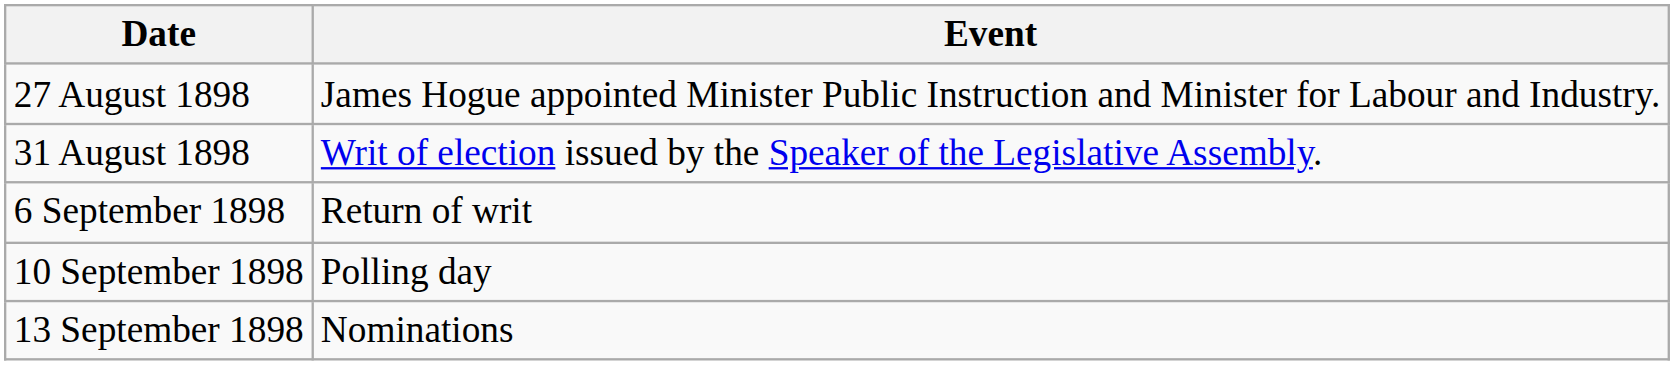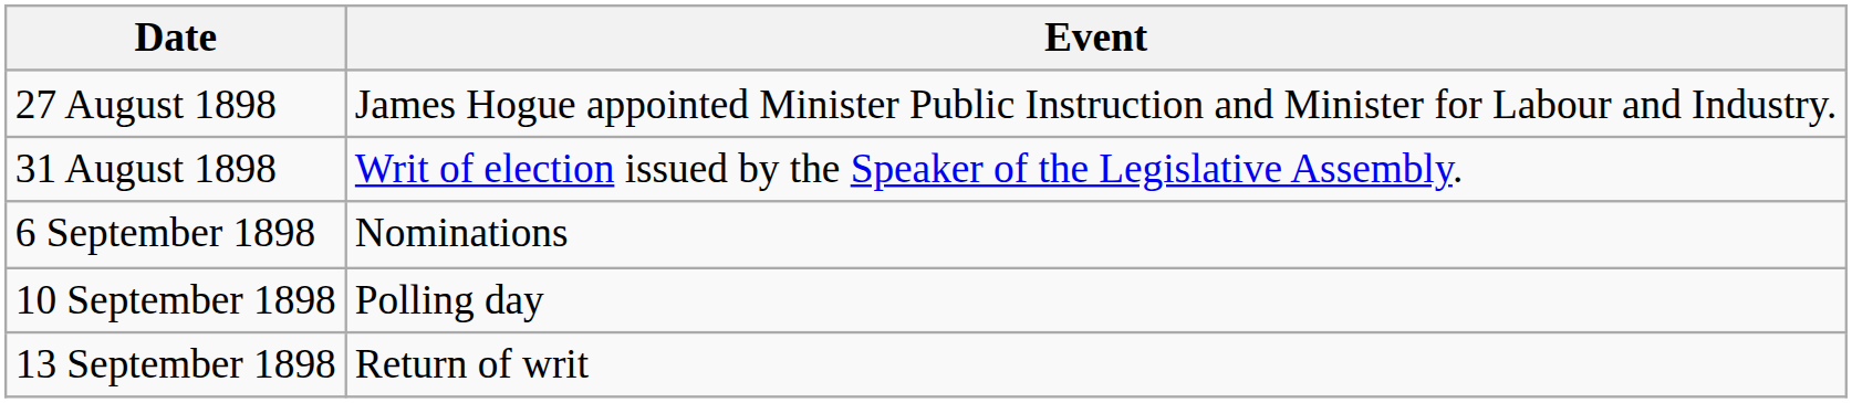6 September 1898 | Event: Return of writ -> Nominations
13 September 1898 | Event: Nominations -> Return of writ
